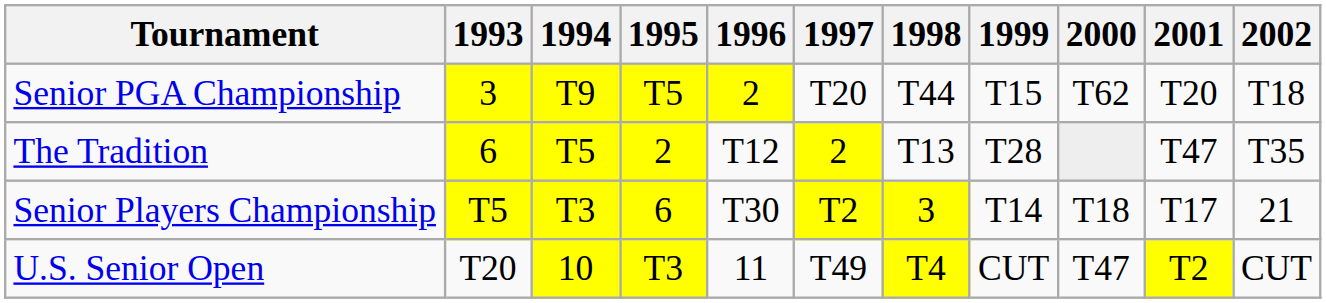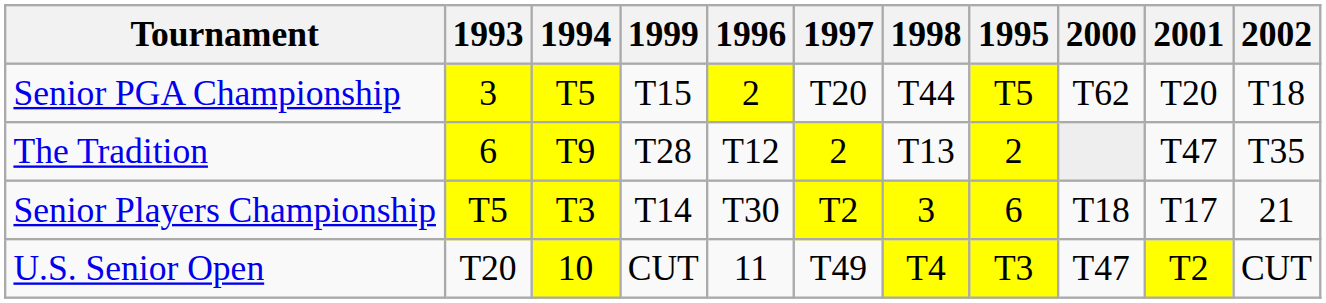columns swapped: 1995 <-> 1999
Senior PGA Championship | 1994: T9 -> T5
The Tradition | 1994: T5 -> T9
